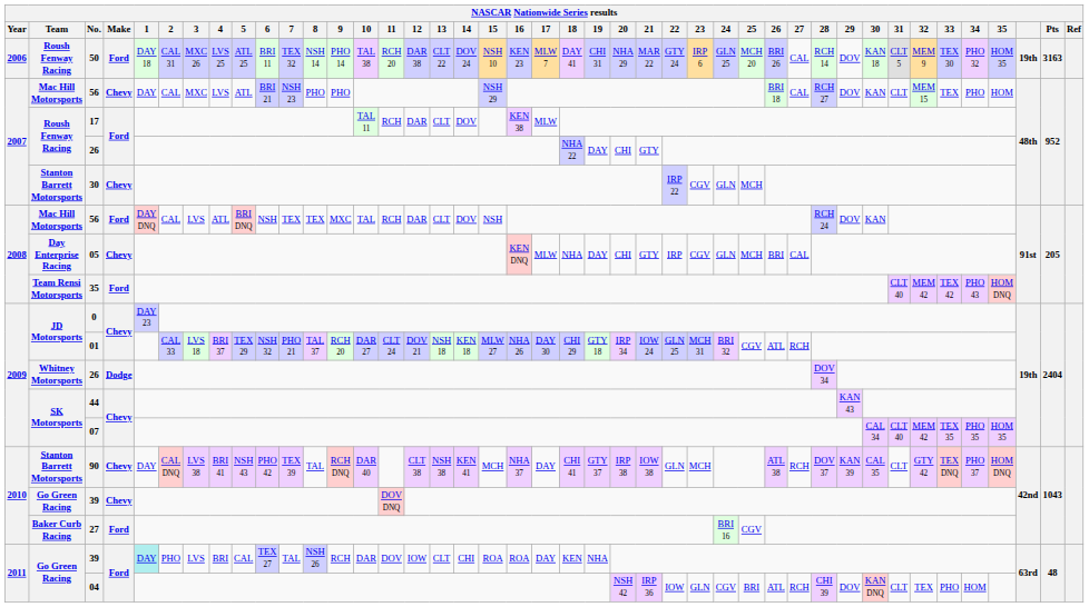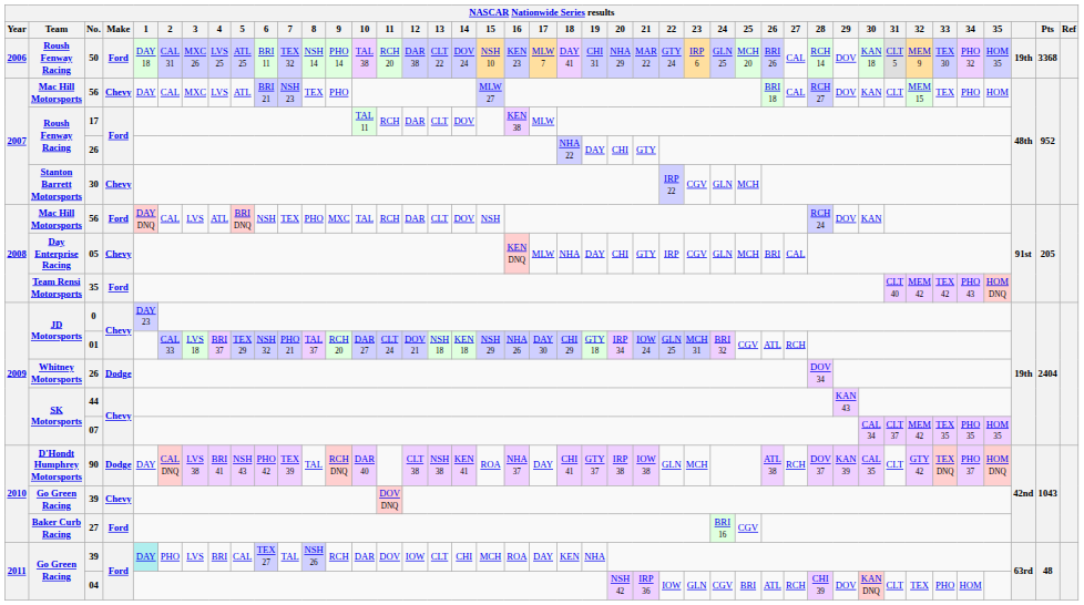50 | Pts: 3163 -> 3368
2007 / 56 | 8: PHO -> TEX
2007 / 56 | 15: NSH 29 -> MLW 27
2008 / 56 | 8: TEX -> PHO
01 | 15: MLW 27 -> NSH 29
07 | 31: CLT 40 -> CLT 37
90 | Team: Stanton Barrett Motorsports -> D'Hondt Humphrey Motorsports
90 | Make: Chevy -> Dodge
90 | 15: MCH -> ROA
2011 / 39 | 15: ROA -> MCH
